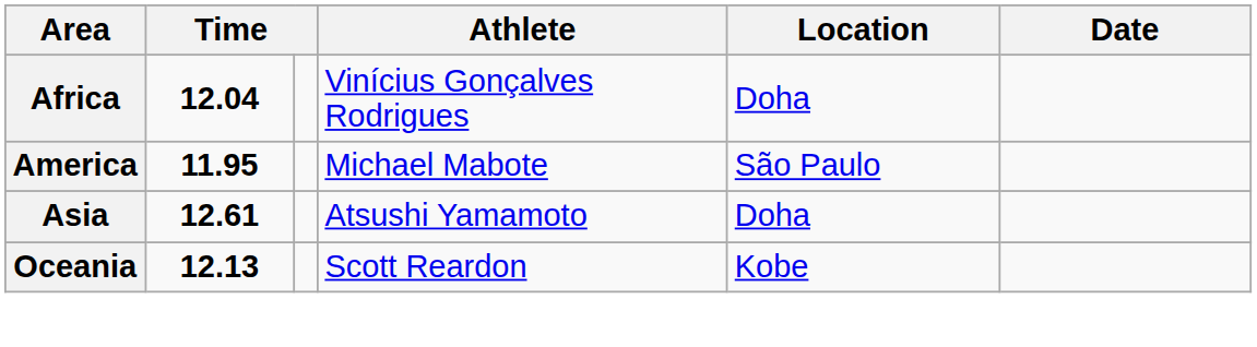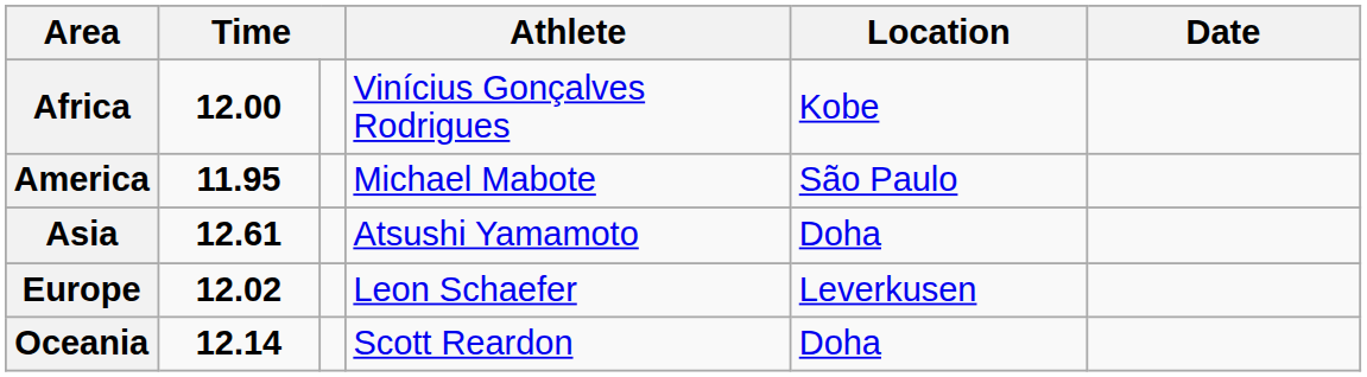Africa | column 2: 12.04 -> 12.00
Africa | Location: Doha -> Kobe
+ row: Europe | 12.02 | Leon Schaefer | Leverkusen
Oceania | column 2: 12.13 -> 12.14
Oceania | Location: Kobe -> Doha
